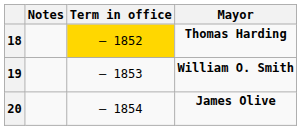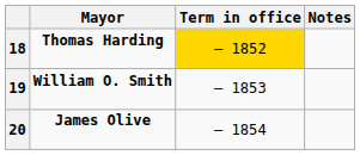columns swapped: Mayor <-> Notes
